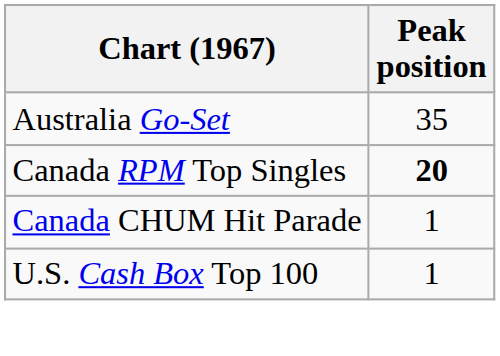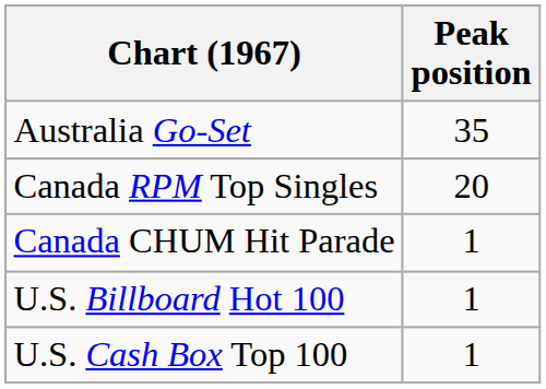Canada RPM Top Singles | Peak position: bold -> normal
+ row: U.S. Billboard Hot 100 | 1
